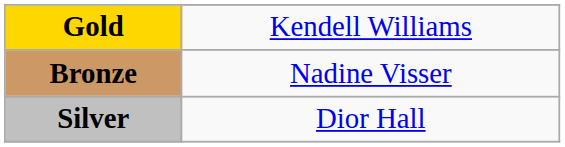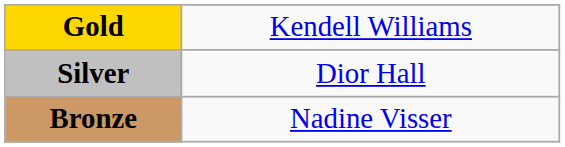rows swapped: Silver <-> Bronze
